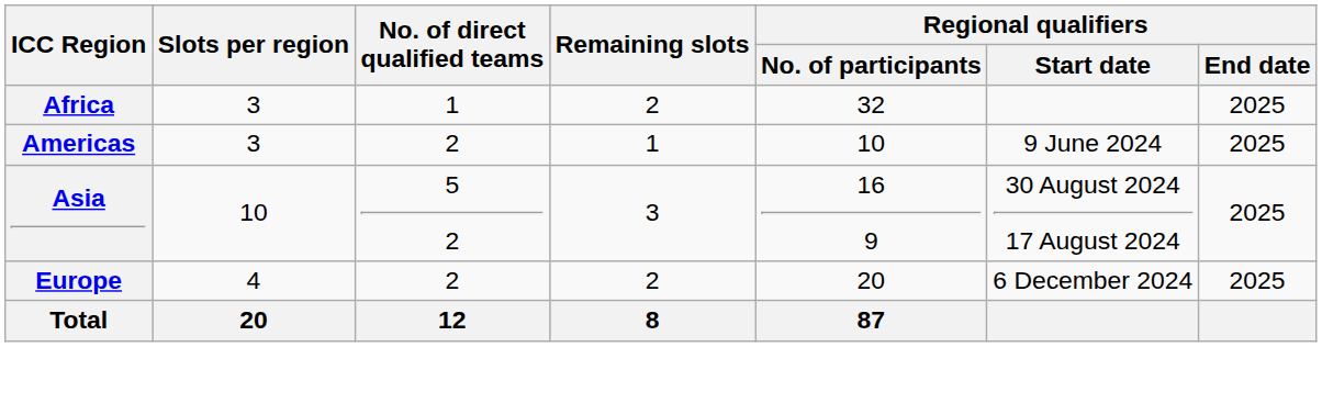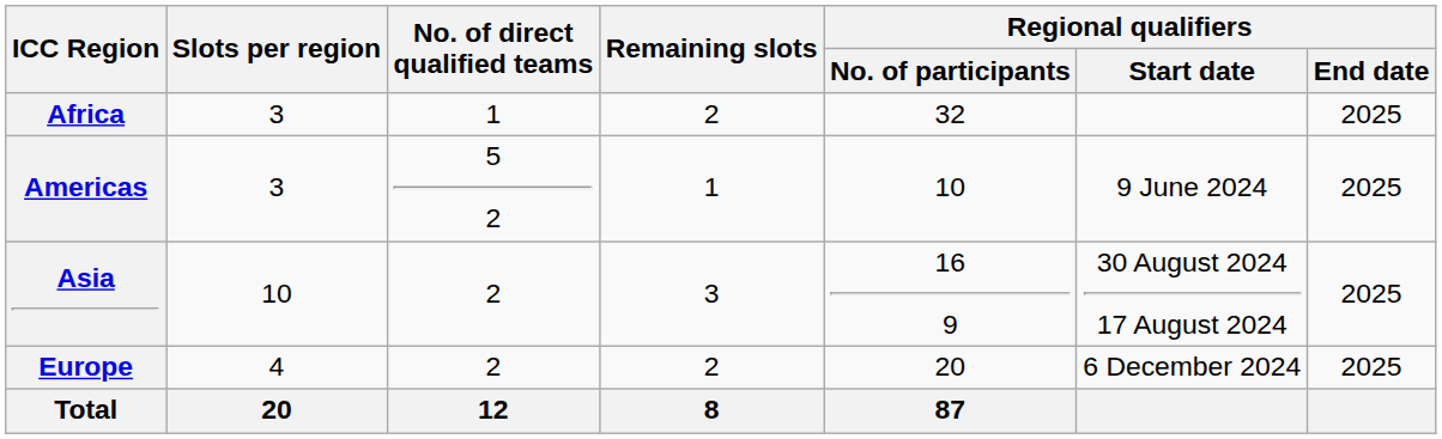Americas | No. of direct qualified teams: 2 -> 5 2
Asia | No. of direct qualified teams: 5 2 -> 2
